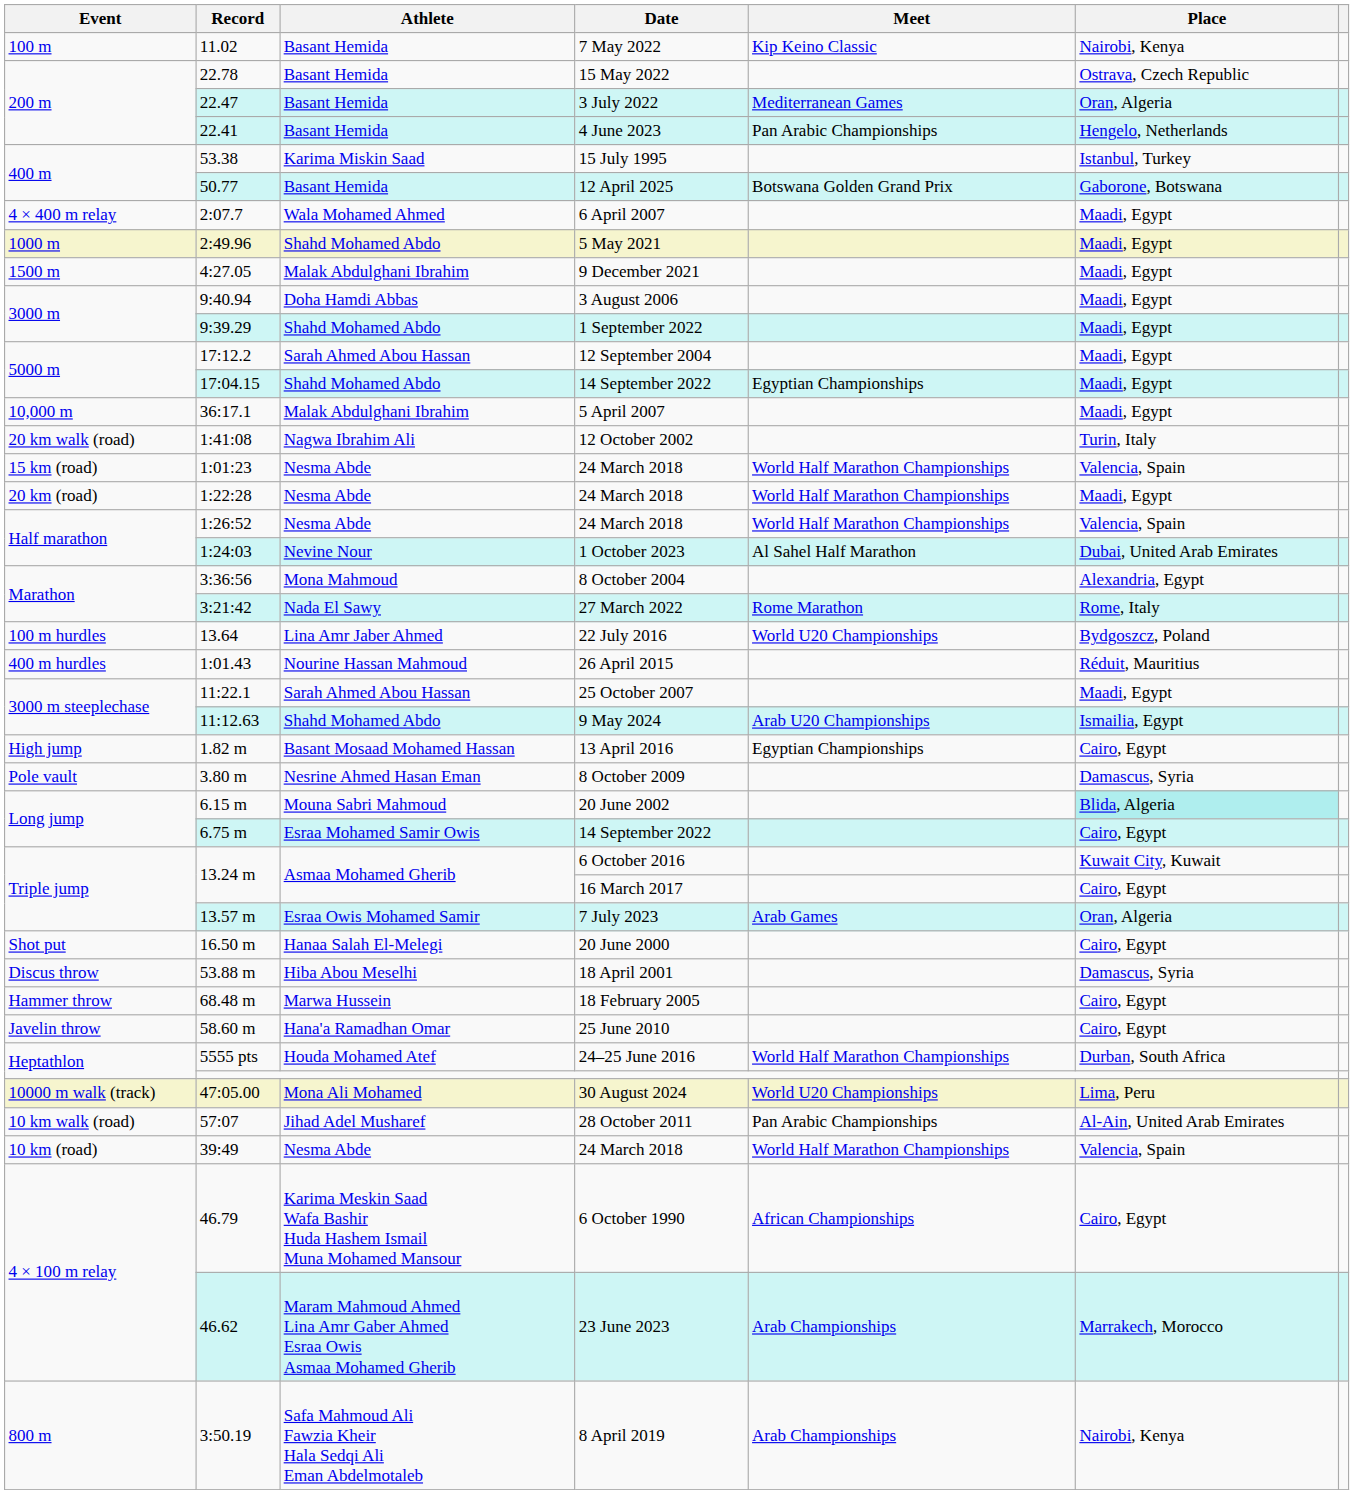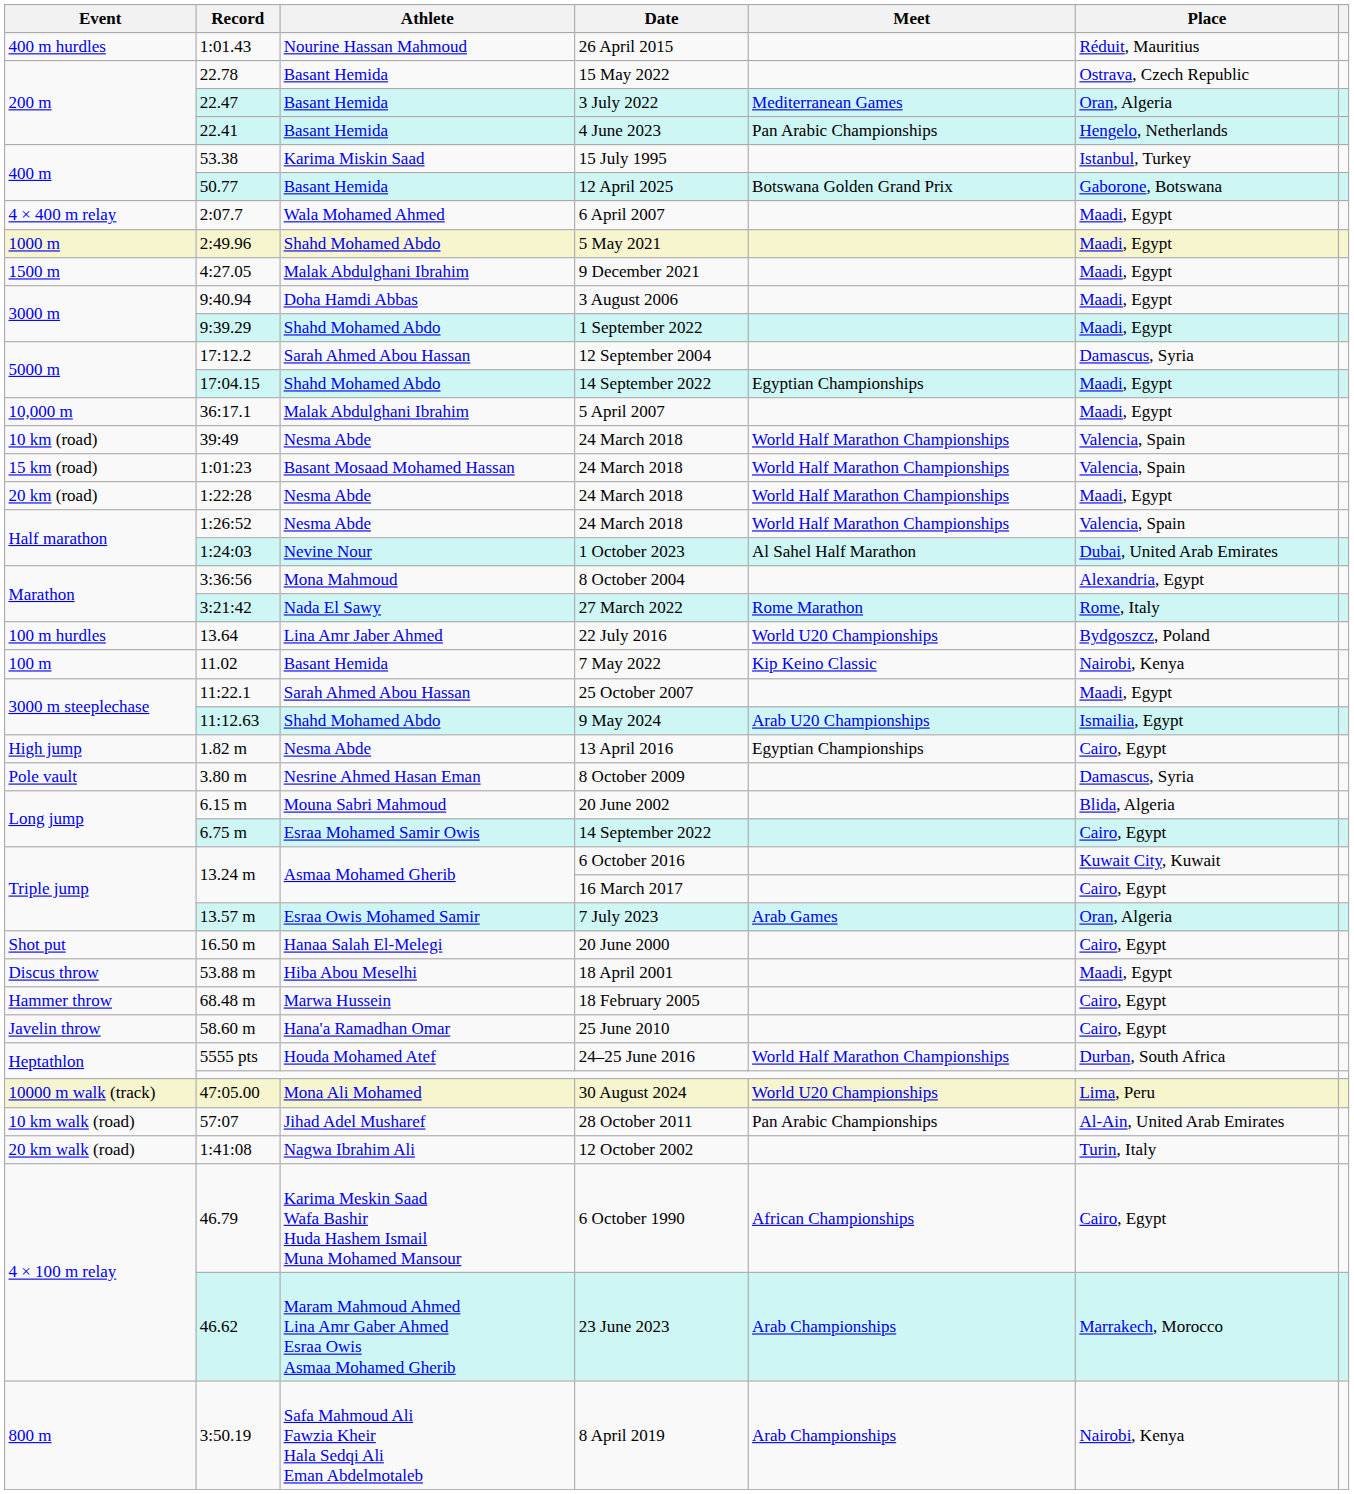rows swapped: 7 May 2022 <-> 26 April 2015
12 September 2004 | Place: Maadi, Egypt -> Damascus, Syria
rows swapped: 39:49 / 24 March 2018 <-> 12 October 2002
1:01:23 / 24 March 2018 | Athlete: Nesma Abde -> Basant Mosaad Mohamed Hassan
13 April 2016 | Athlete: Basant Mosaad Mohamed Hassan -> Nesma Abde
20 June 2002 | Place: paleturquoise background -> no background
18 April 2001 | Place: Damascus, Syria -> Maadi, Egypt
